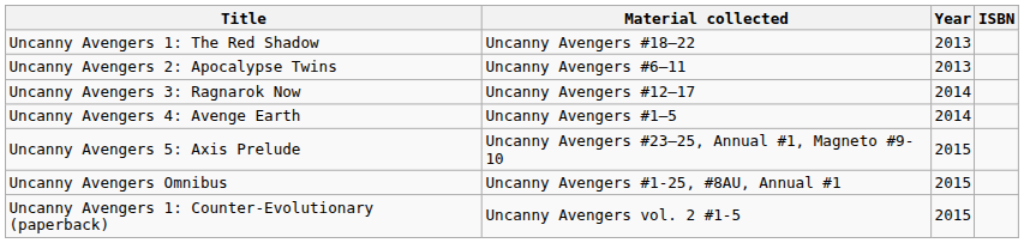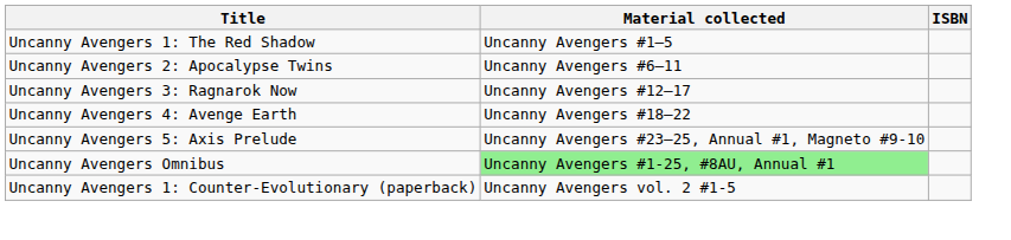- column: Year | 2013 | 2013 | 2014 | 2014 | 2015 | 2015 | 2015
Uncanny Avengers 1: The Red Shadow | Material collected: Uncanny Avengers #18–22 -> Uncanny Avengers #1–5
Uncanny Avengers 4: Avenge Earth | Material collected: Uncanny Avengers #1–5 -> Uncanny Avengers #18–22
Uncanny Avengers Omnibus | Material collected: no background -> lightgreen background
